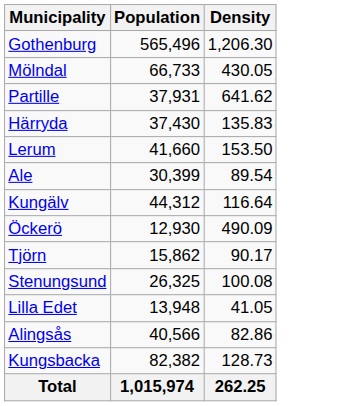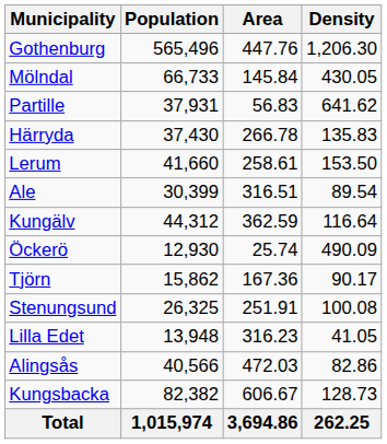+ column: Area | 447.76 | 145.84 | 56.83 | 266.78 | 258.61 | 316.51 | 362.59 | 25.74 | 167.36 | 251.91 | 316.23 | 472.03 | 606.67 | 3,694.86
